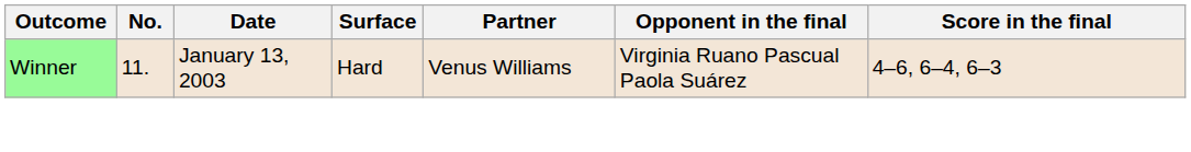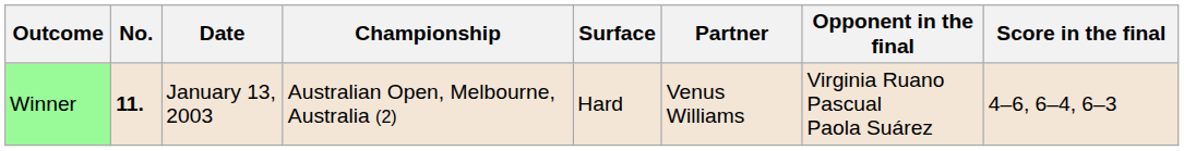+ column: Championship | Australian Open, Melbourne, Australia (2)
Winner | No.: normal -> bold
